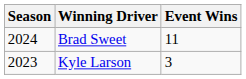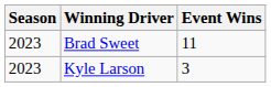Brad Sweet | Season: 2024 -> 2023
